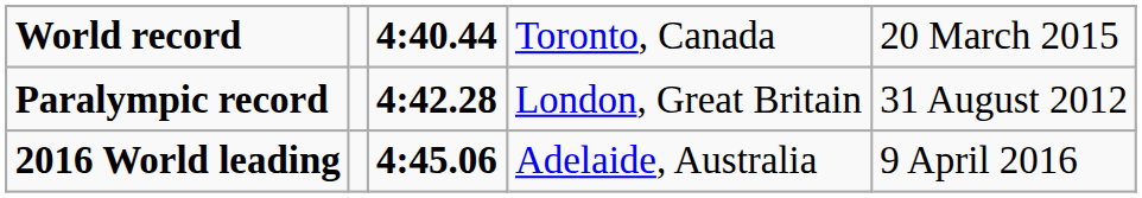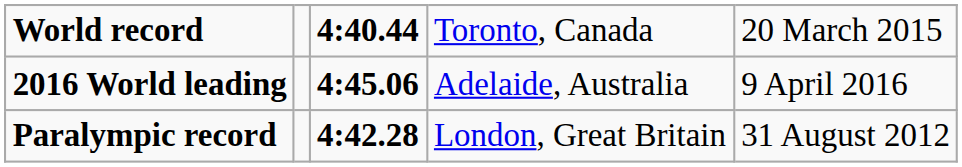rows swapped: Paralympic record <-> 2016 World leading
